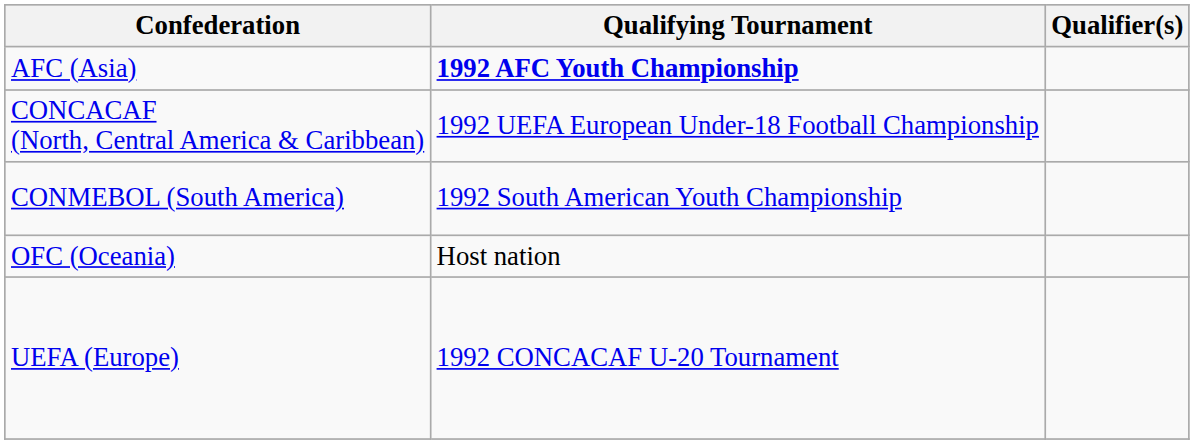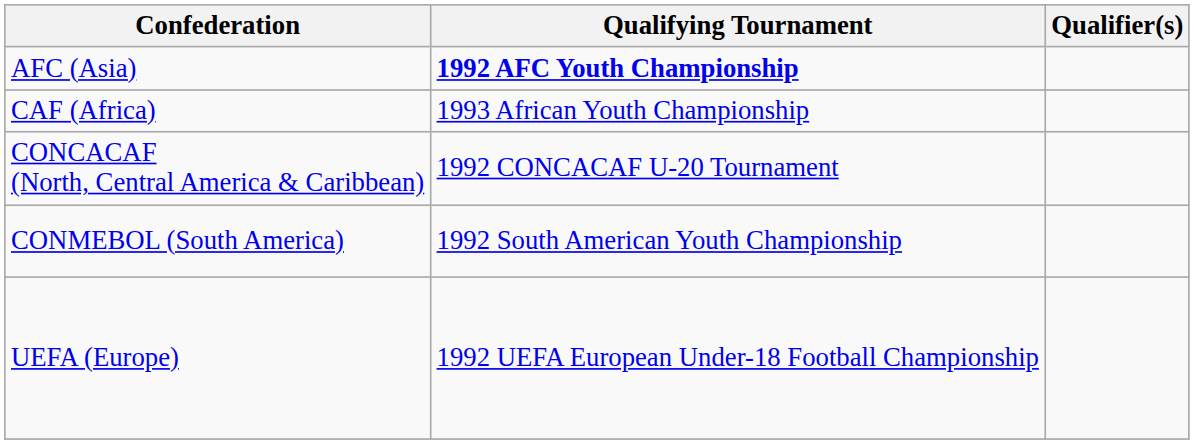+ row: CAF (Africa) | 1993 African Youth Championship
CONCACAF (North, Central America & Caribbean) | Qualifying Tournament: 1992 UEFA European Under-18 Football Championship -> 1992 CONCACAF U-20 Tournament
- row: OFC (Oceania) | Host nation
UEFA (Europe) | Qualifying Tournament: 1992 CONCACAF U-20 Tournament -> 1992 UEFA European Under-18 Football Championship
